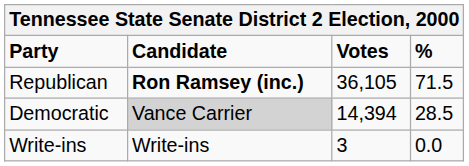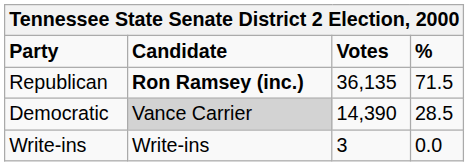Republican | Votes: 36,105 -> 36,135
Democratic | Votes: 14,394 -> 14,390
